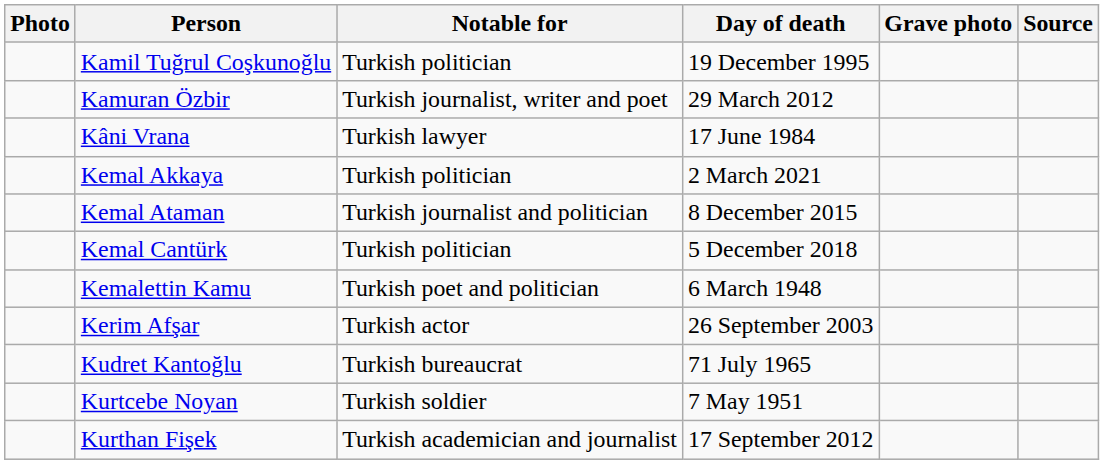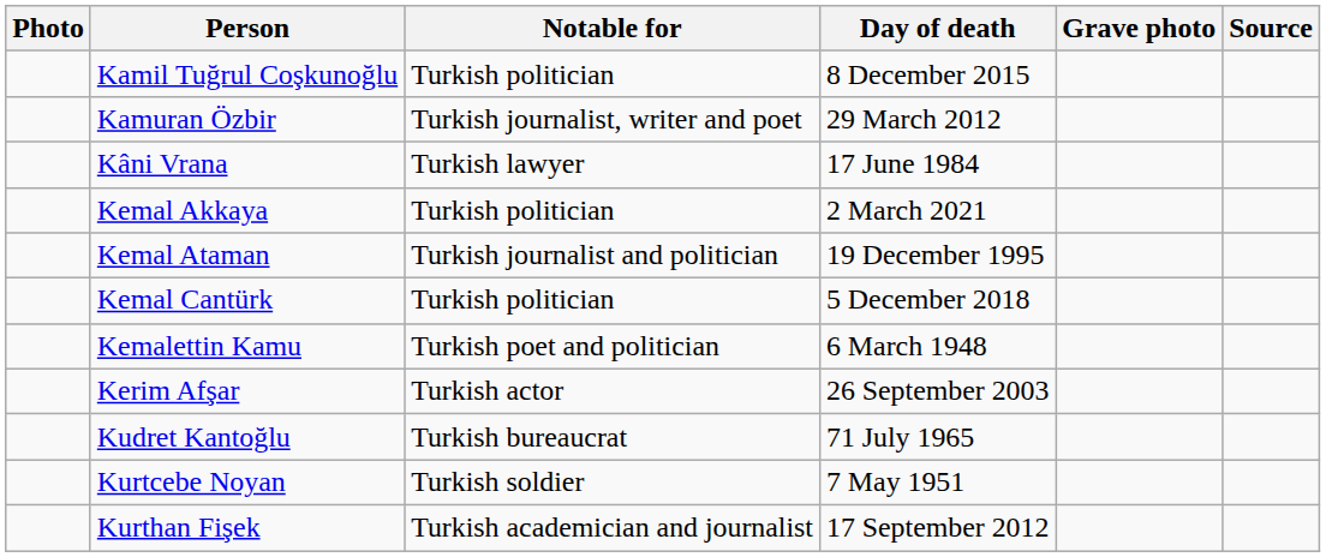Kamil Tuğrul Coşkunoğlu | Day of death: 19 December 1995 -> 8 December 2015
Kemal Ataman | Day of death: 8 December 2015 -> 19 December 1995
